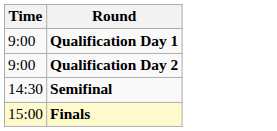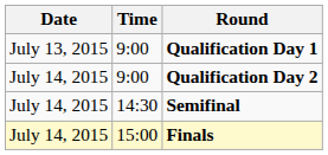+ column: Date | July 13, 2015 | July 14, 2015 | July 14, 2015 | July 14, 2015
